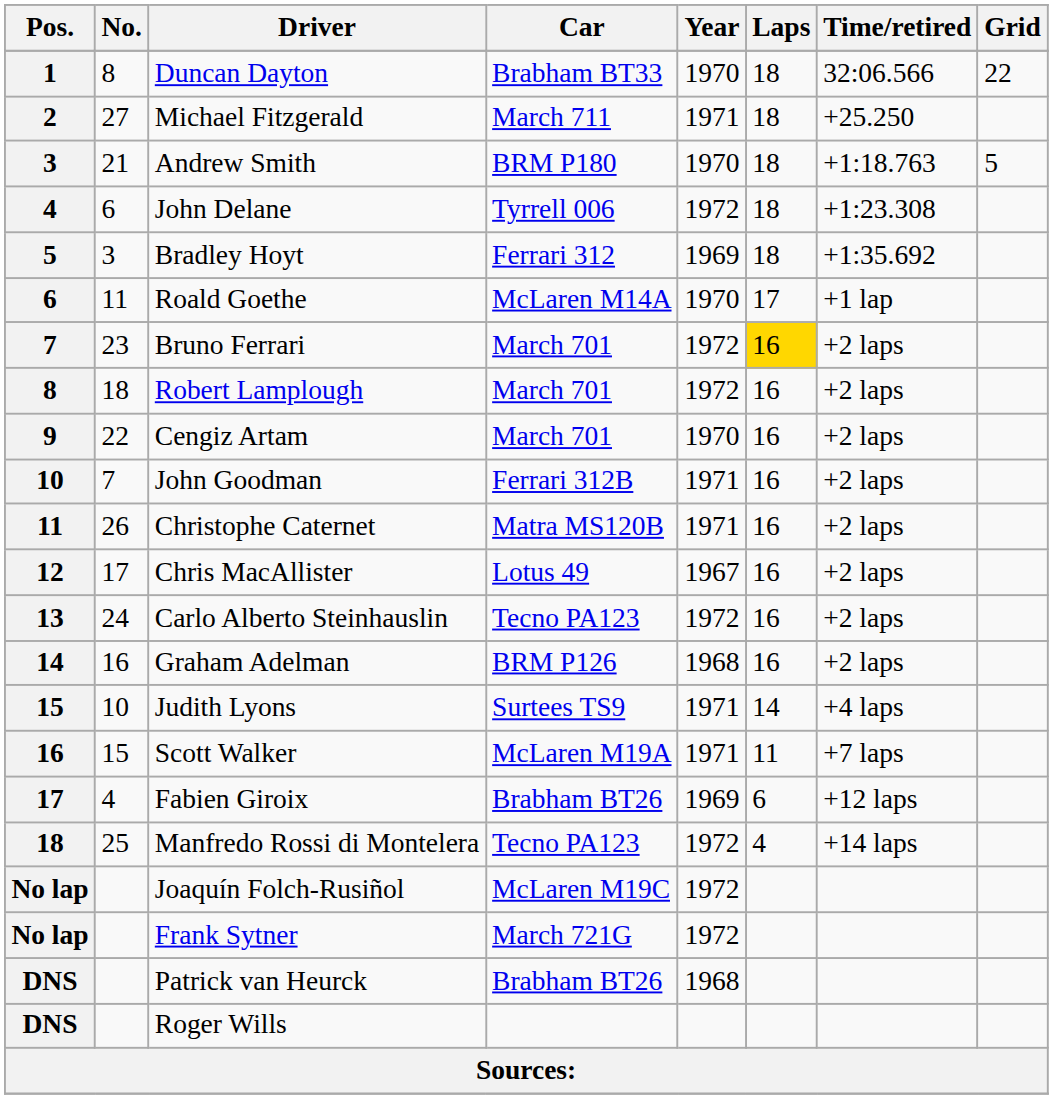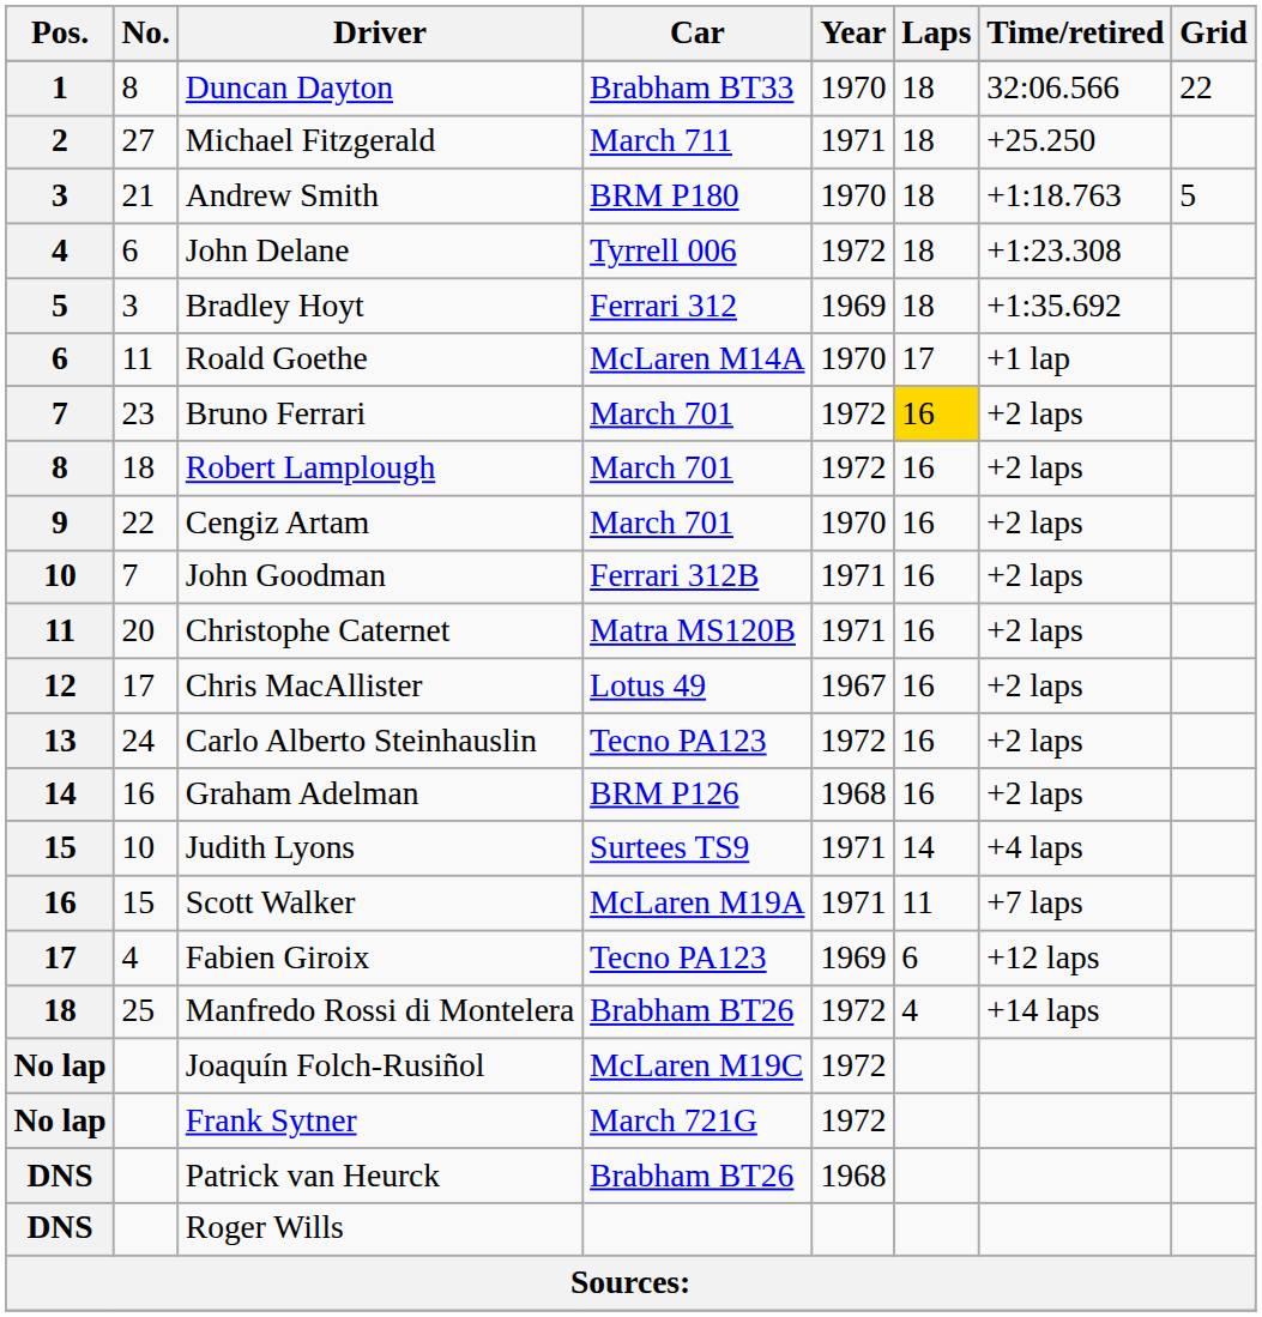Christophe Caternet | No.: 26 -> 20
Fabien Giroix | Car: Brabham BT26 -> Tecno PA123
Manfredo Rossi di Montelera | Car: Tecno PA123 -> Brabham BT26
